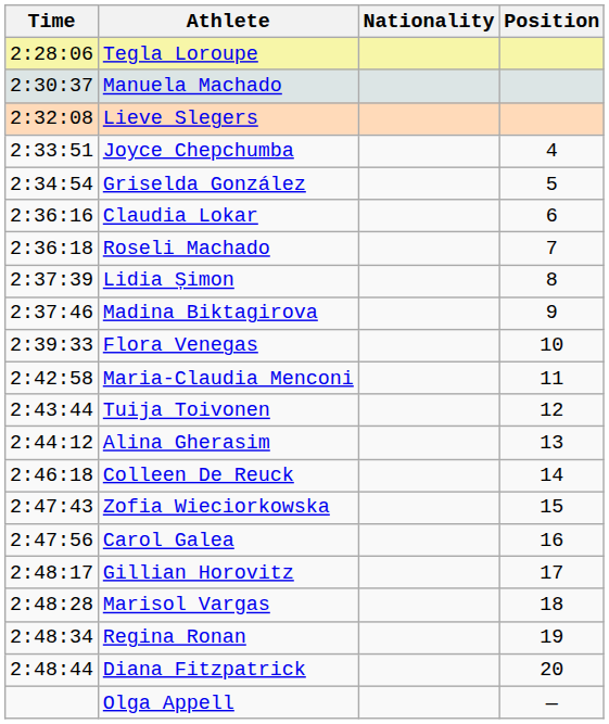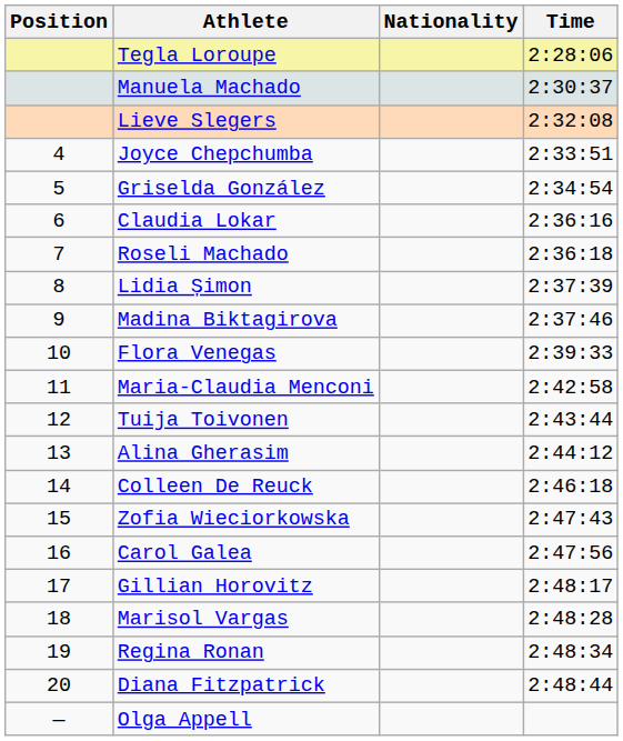columns swapped: Position <-> Time
